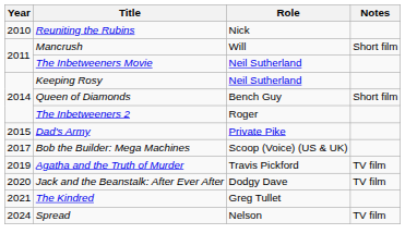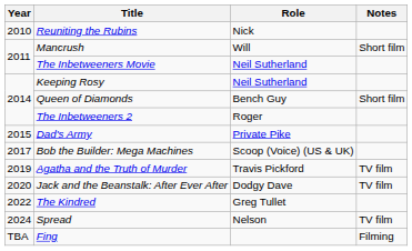The Kindred | Year: 2021 -> 2022
+ row: TBA | Fing | Filming
